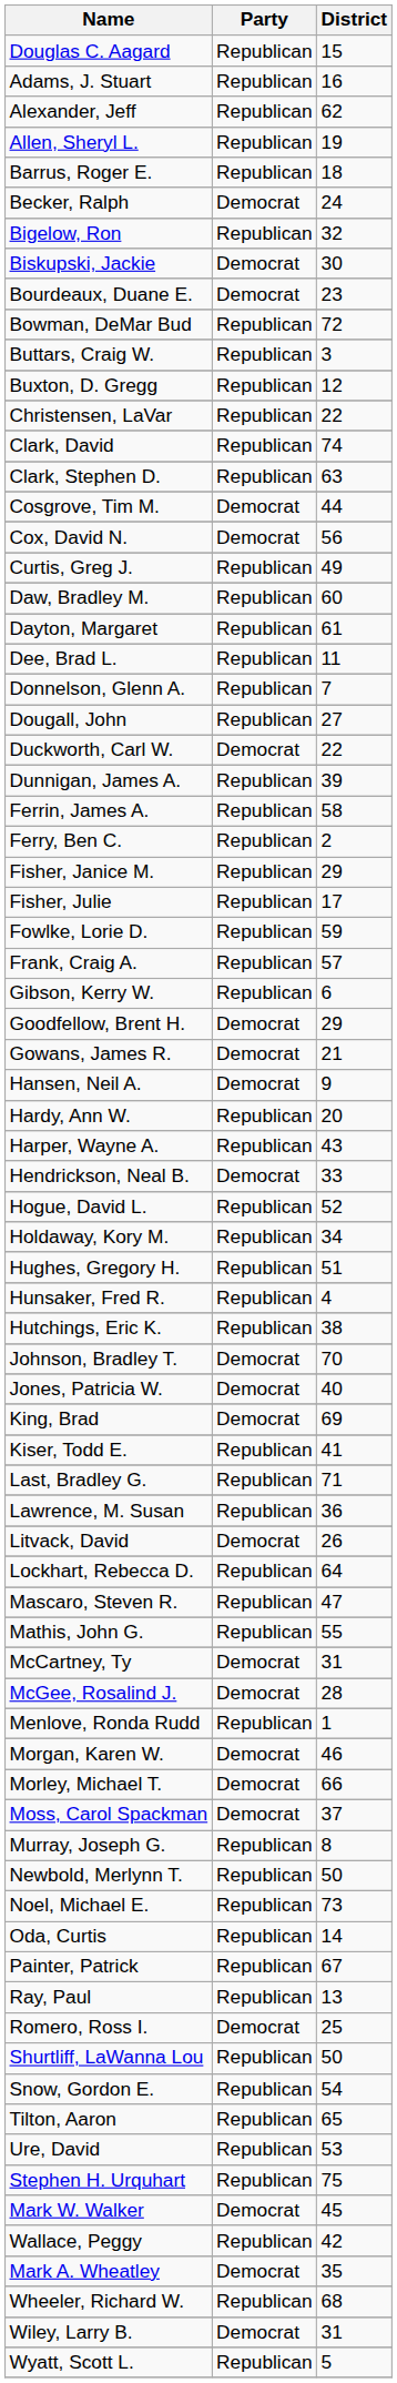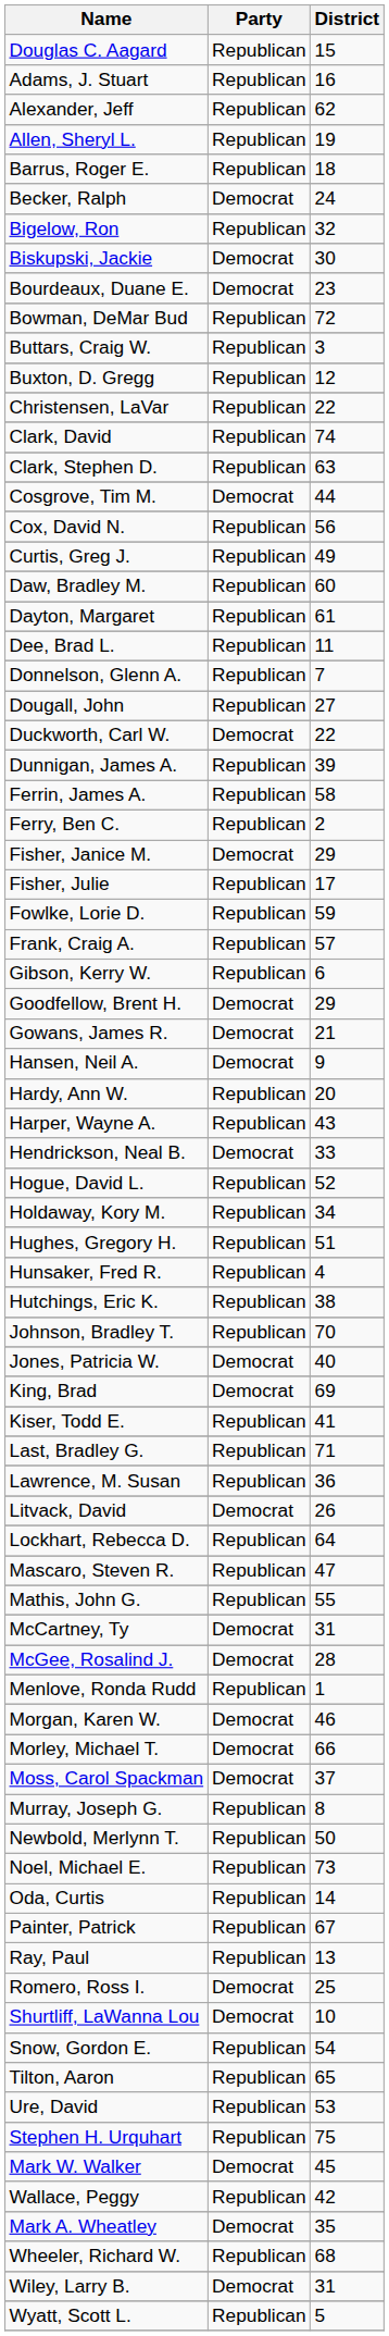Cox, David N. | Party: Democrat -> Republican
Fisher, Janice M. | Party: Republican -> Democrat
Johnson, Bradley T. | Party: Democrat -> Republican
Shurtliff, LaWanna Lou | Party: Republican -> Democrat
Shurtliff, LaWanna Lou | District: 50 -> 10
